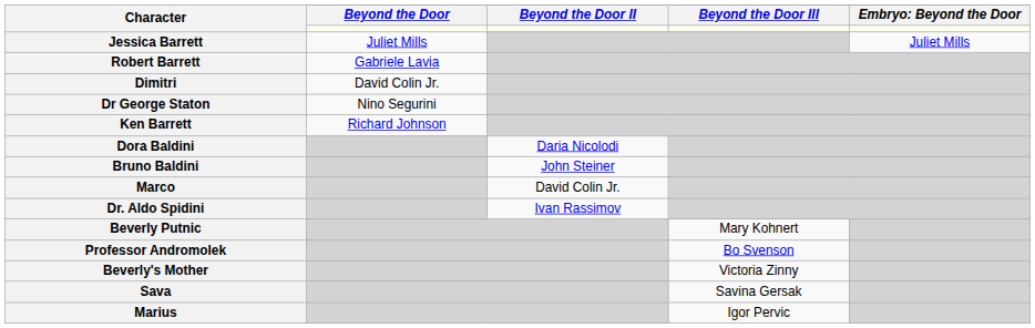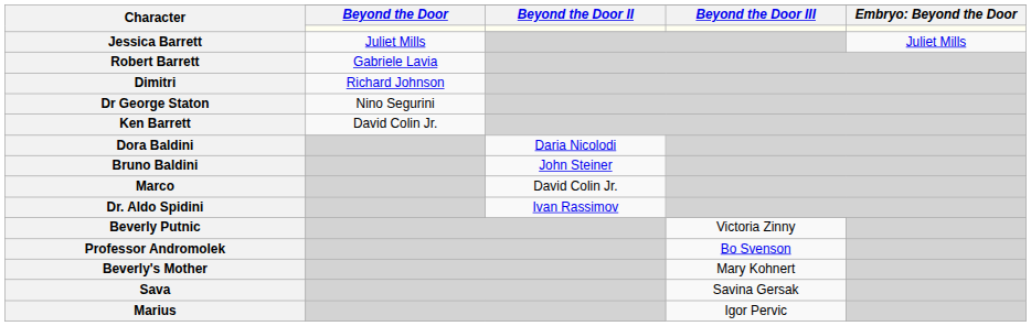Dimitri | Beyond the Door: David Colin Jr. -> Richard Johnson
Ken Barrett | Beyond the Door: Richard Johnson -> David Colin Jr.
Beverly Putnic | Beyond the Door III: Mary Kohnert -> Victoria Zinny
Beverly's Mother | Beyond the Door III: Victoria Zinny -> Mary Kohnert
